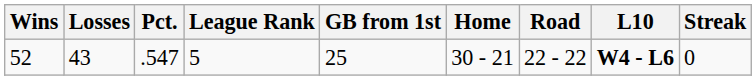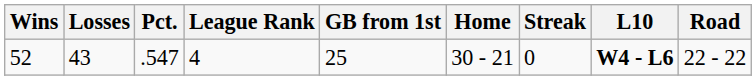columns swapped: Road <-> Streak
52 | League Rank: 5 -> 4
